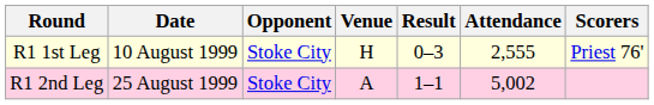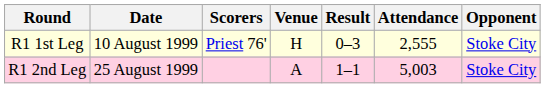columns swapped: Opponent <-> Scorers
R1 2nd Leg | Attendance: 5,002 -> 5,003
